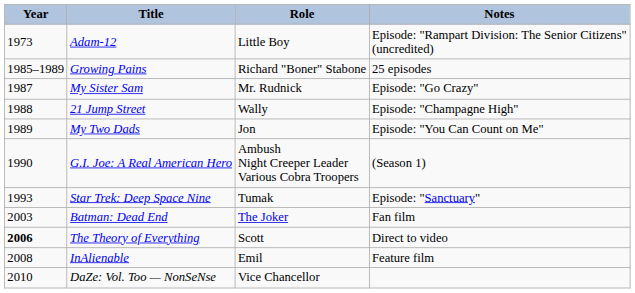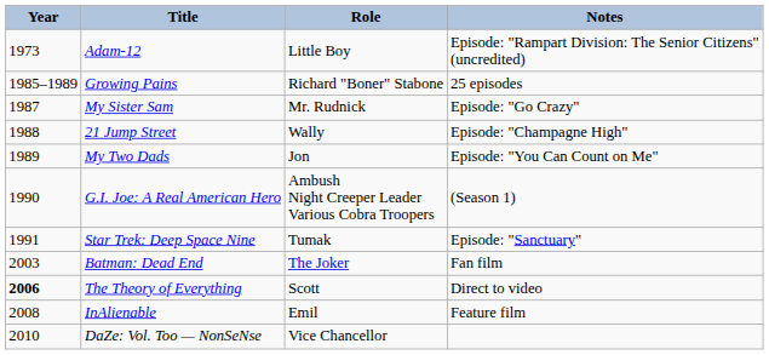Star Trek: Deep Space Nine | Year: 1993 -> 1991
